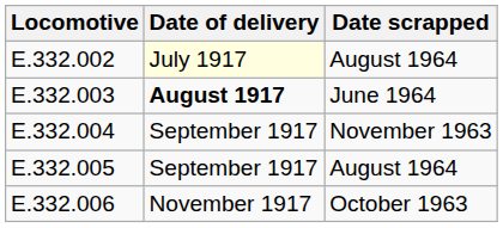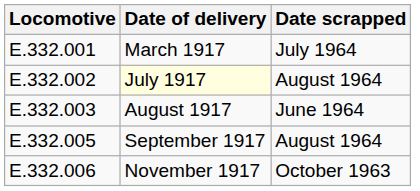+ row: E.332.001 | March 1917 | July 1964
E.332.003 | Date of delivery: bold -> normal
- row: E.332.004 | September 1917 | November 1963
